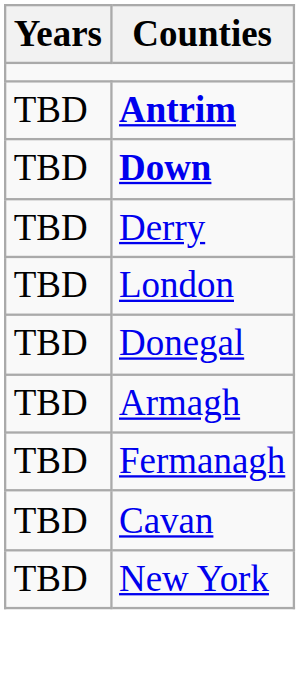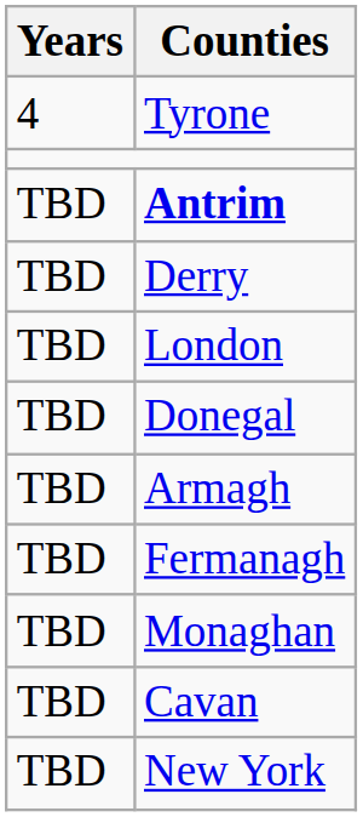+ row: 4 | Tyrone
- row: TBD | Down
+ row: TBD | Monaghan
